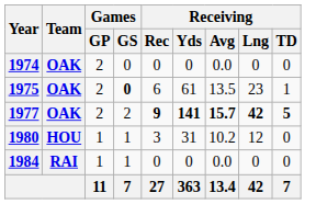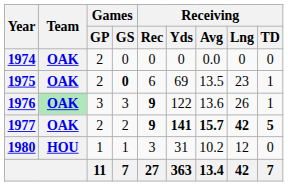1975 | Receiving / Yds: 61 -> 69
+ row: 1976 | OAK | 3 | 3 | 9 | 122 | 13.6 | 26 | 1
- row: 1984 | RAI | 1 | 1 | 0 | 0 | 0.0 | 0 | 0
